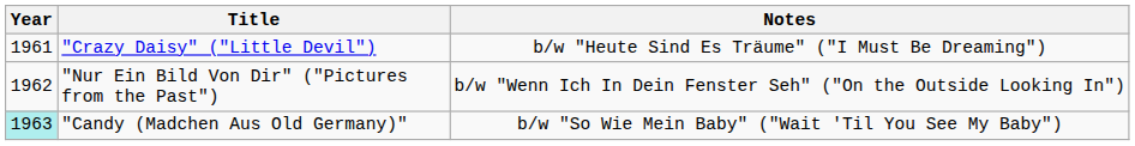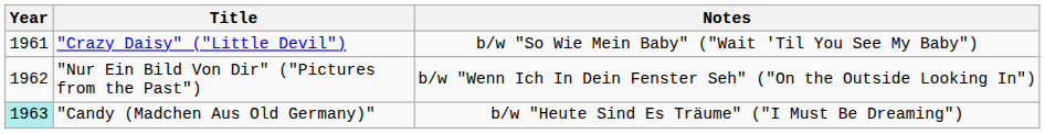"Crazy Daisy" ("Little Devil") | Notes: b/w "Heute Sind Es Träume" ("I Must Be Dreaming") -> b/w "So Wie Mein Baby" ("Wait 'Til You See My Baby")
"Candy (Madchen Aus Old Germany)" | Notes: b/w "So Wie Mein Baby" ("Wait 'Til You See My Baby") -> b/w "Heute Sind Es Träume" ("I Must Be Dreaming")
